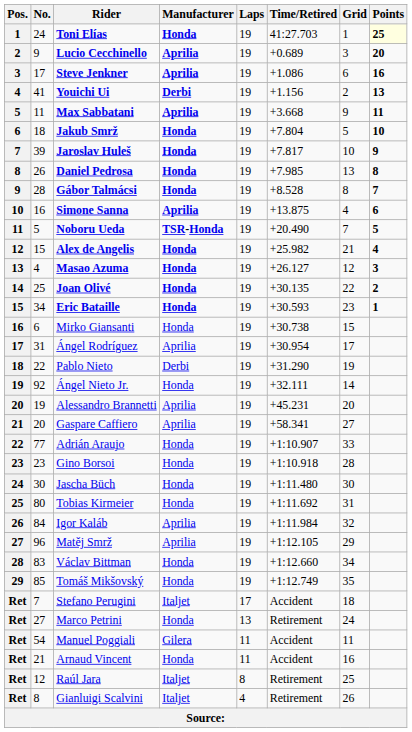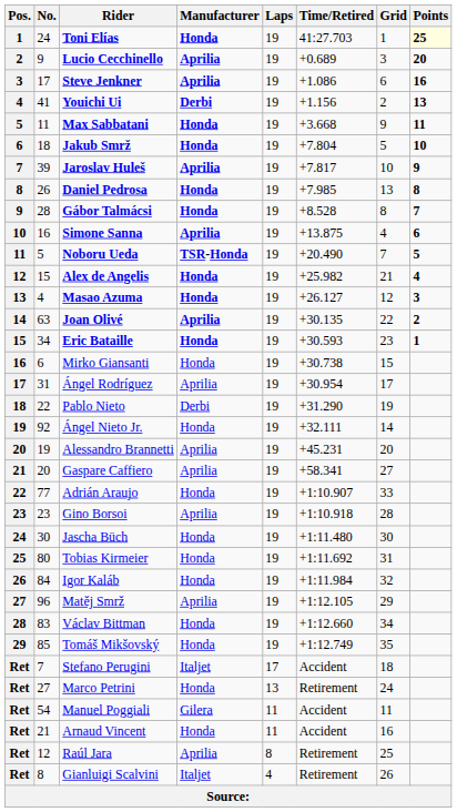Max Sabbatani | Manufacturer: Aprilia -> Honda
Jaroslav Huleš | Manufacturer: Honda -> Aprilia
Joan Olivé | No.: 25 -> 63
Joan Olivé | Manufacturer: Honda -> Aprilia
Gino Borsoi | Manufacturer: Honda -> Aprilia
Igor Kaláb | Manufacturer: Aprilia -> Honda
Raúl Jara | Manufacturer: Italjet -> Aprilia
